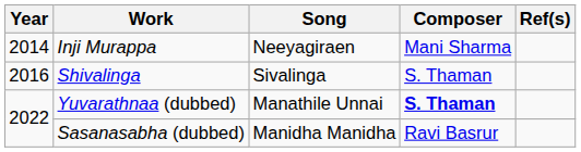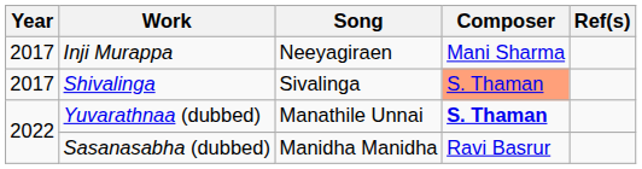Inji Murappa | Year: 2014 -> 2017
Shivalinga | Year: 2016 -> 2017
Shivalinga | Composer: no background -> lightsalmon background
